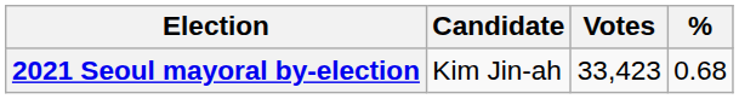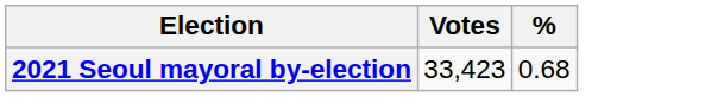- column: Candidate | Kim Jin-ah
